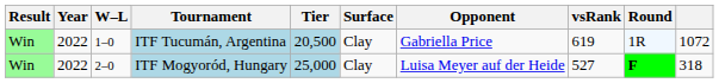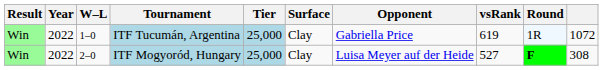ITF Tucumán, Argentina | Tier: 20,500 -> 25,000
ITF Mogyoród, Hungary | column 10: 318 -> 308
